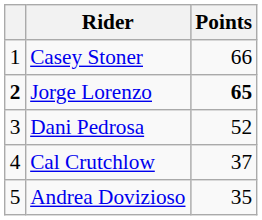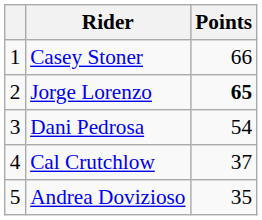Jorge Lorenzo | column 1: bold -> normal
Dani Pedrosa | Points: 52 -> 54
